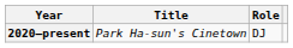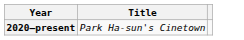- column: Role | DJ
